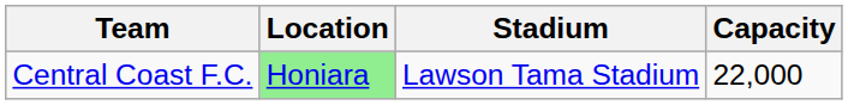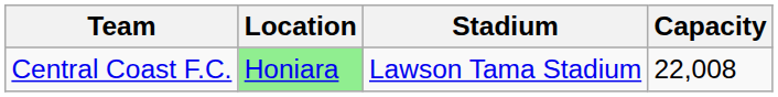Central Coast F.C. | Capacity: 22,000 -> 22,008
